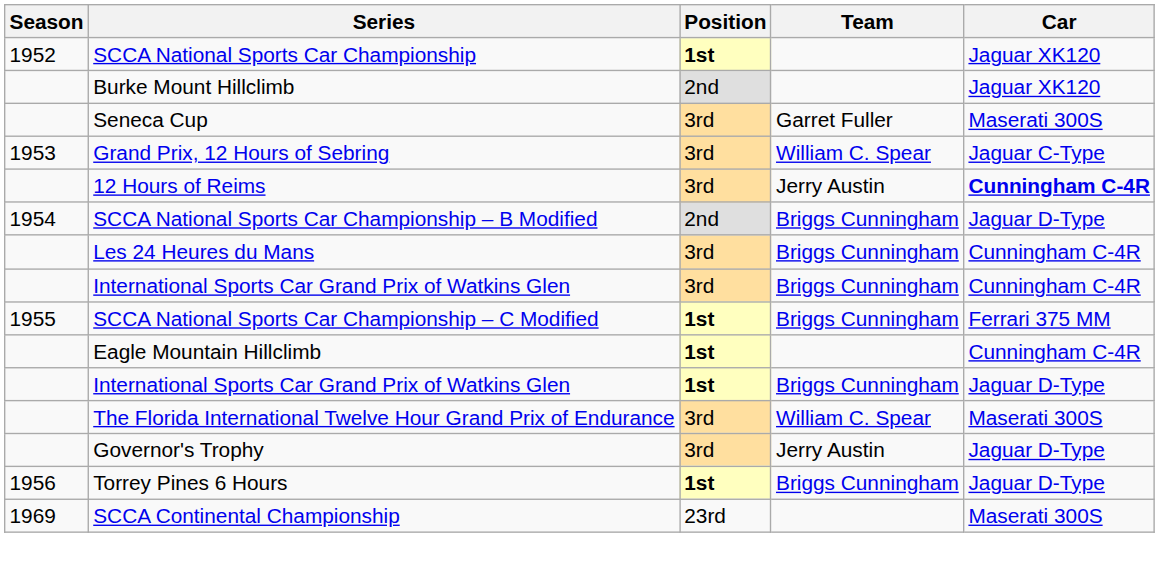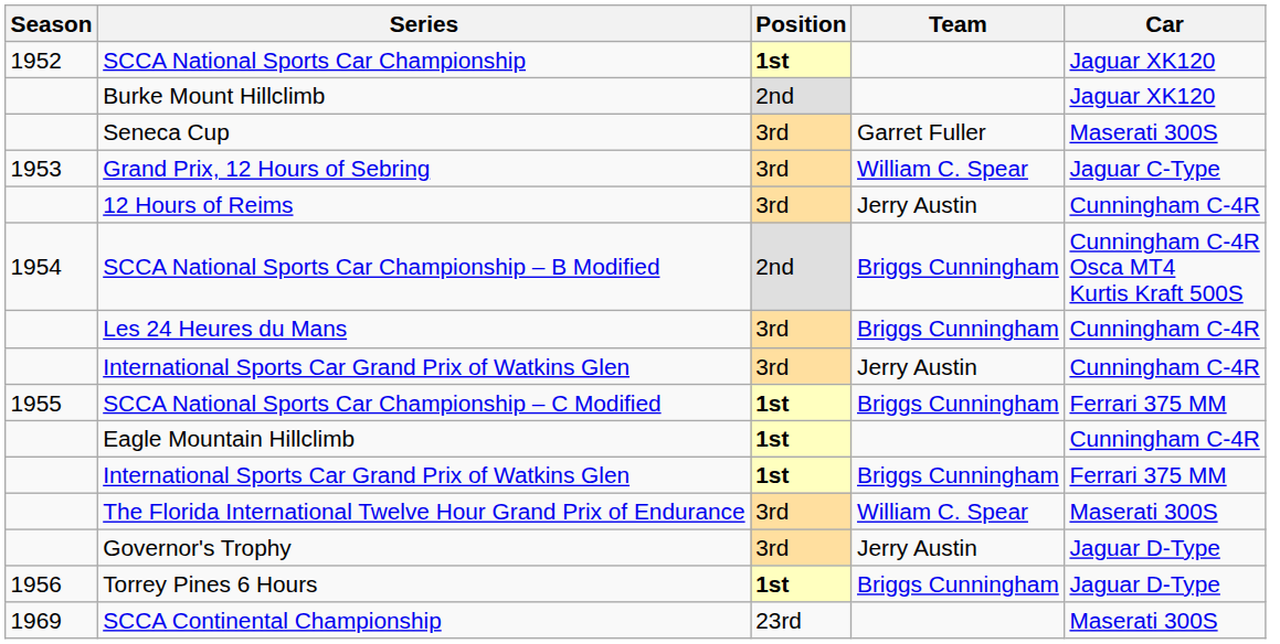12 Hours of Reims | Car: bold -> normal
SCCA National Sports Car Championship – B Modified | Car: Jaguar D-Type -> Cunningham C-4R Osca MT4 Kurtis Kraft 500S
International Sports Car Grand Prix of Watkins Glen / 3rd | Team: Briggs Cunningham -> Jerry Austin
International Sports Car Grand Prix of Watkins Glen / 1st | Car: Jaguar D-Type -> Ferrari 375 MM
